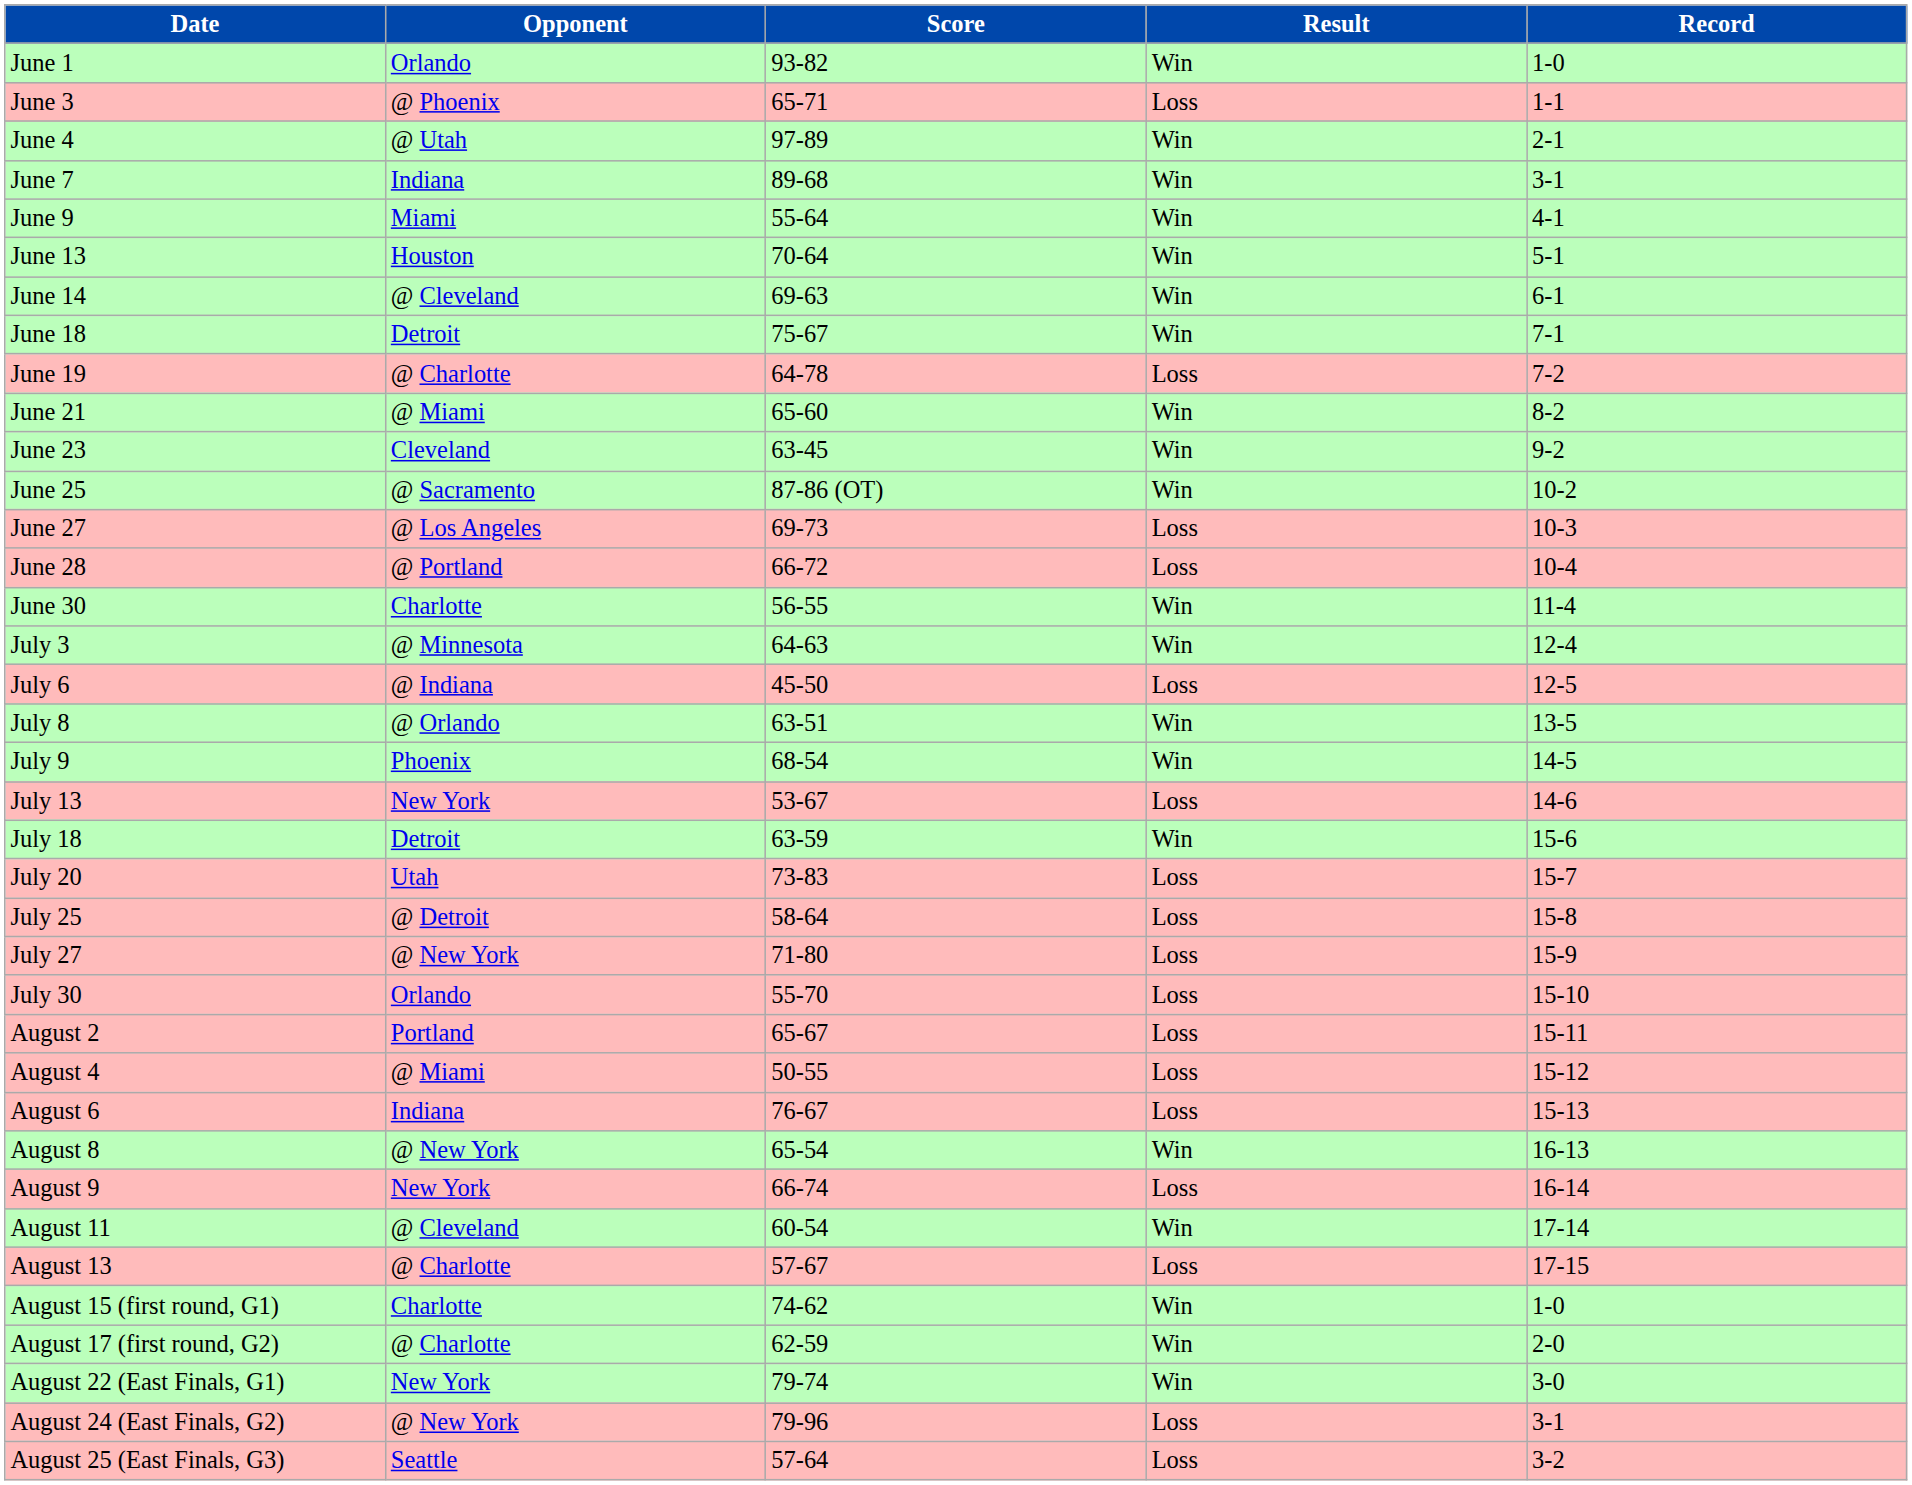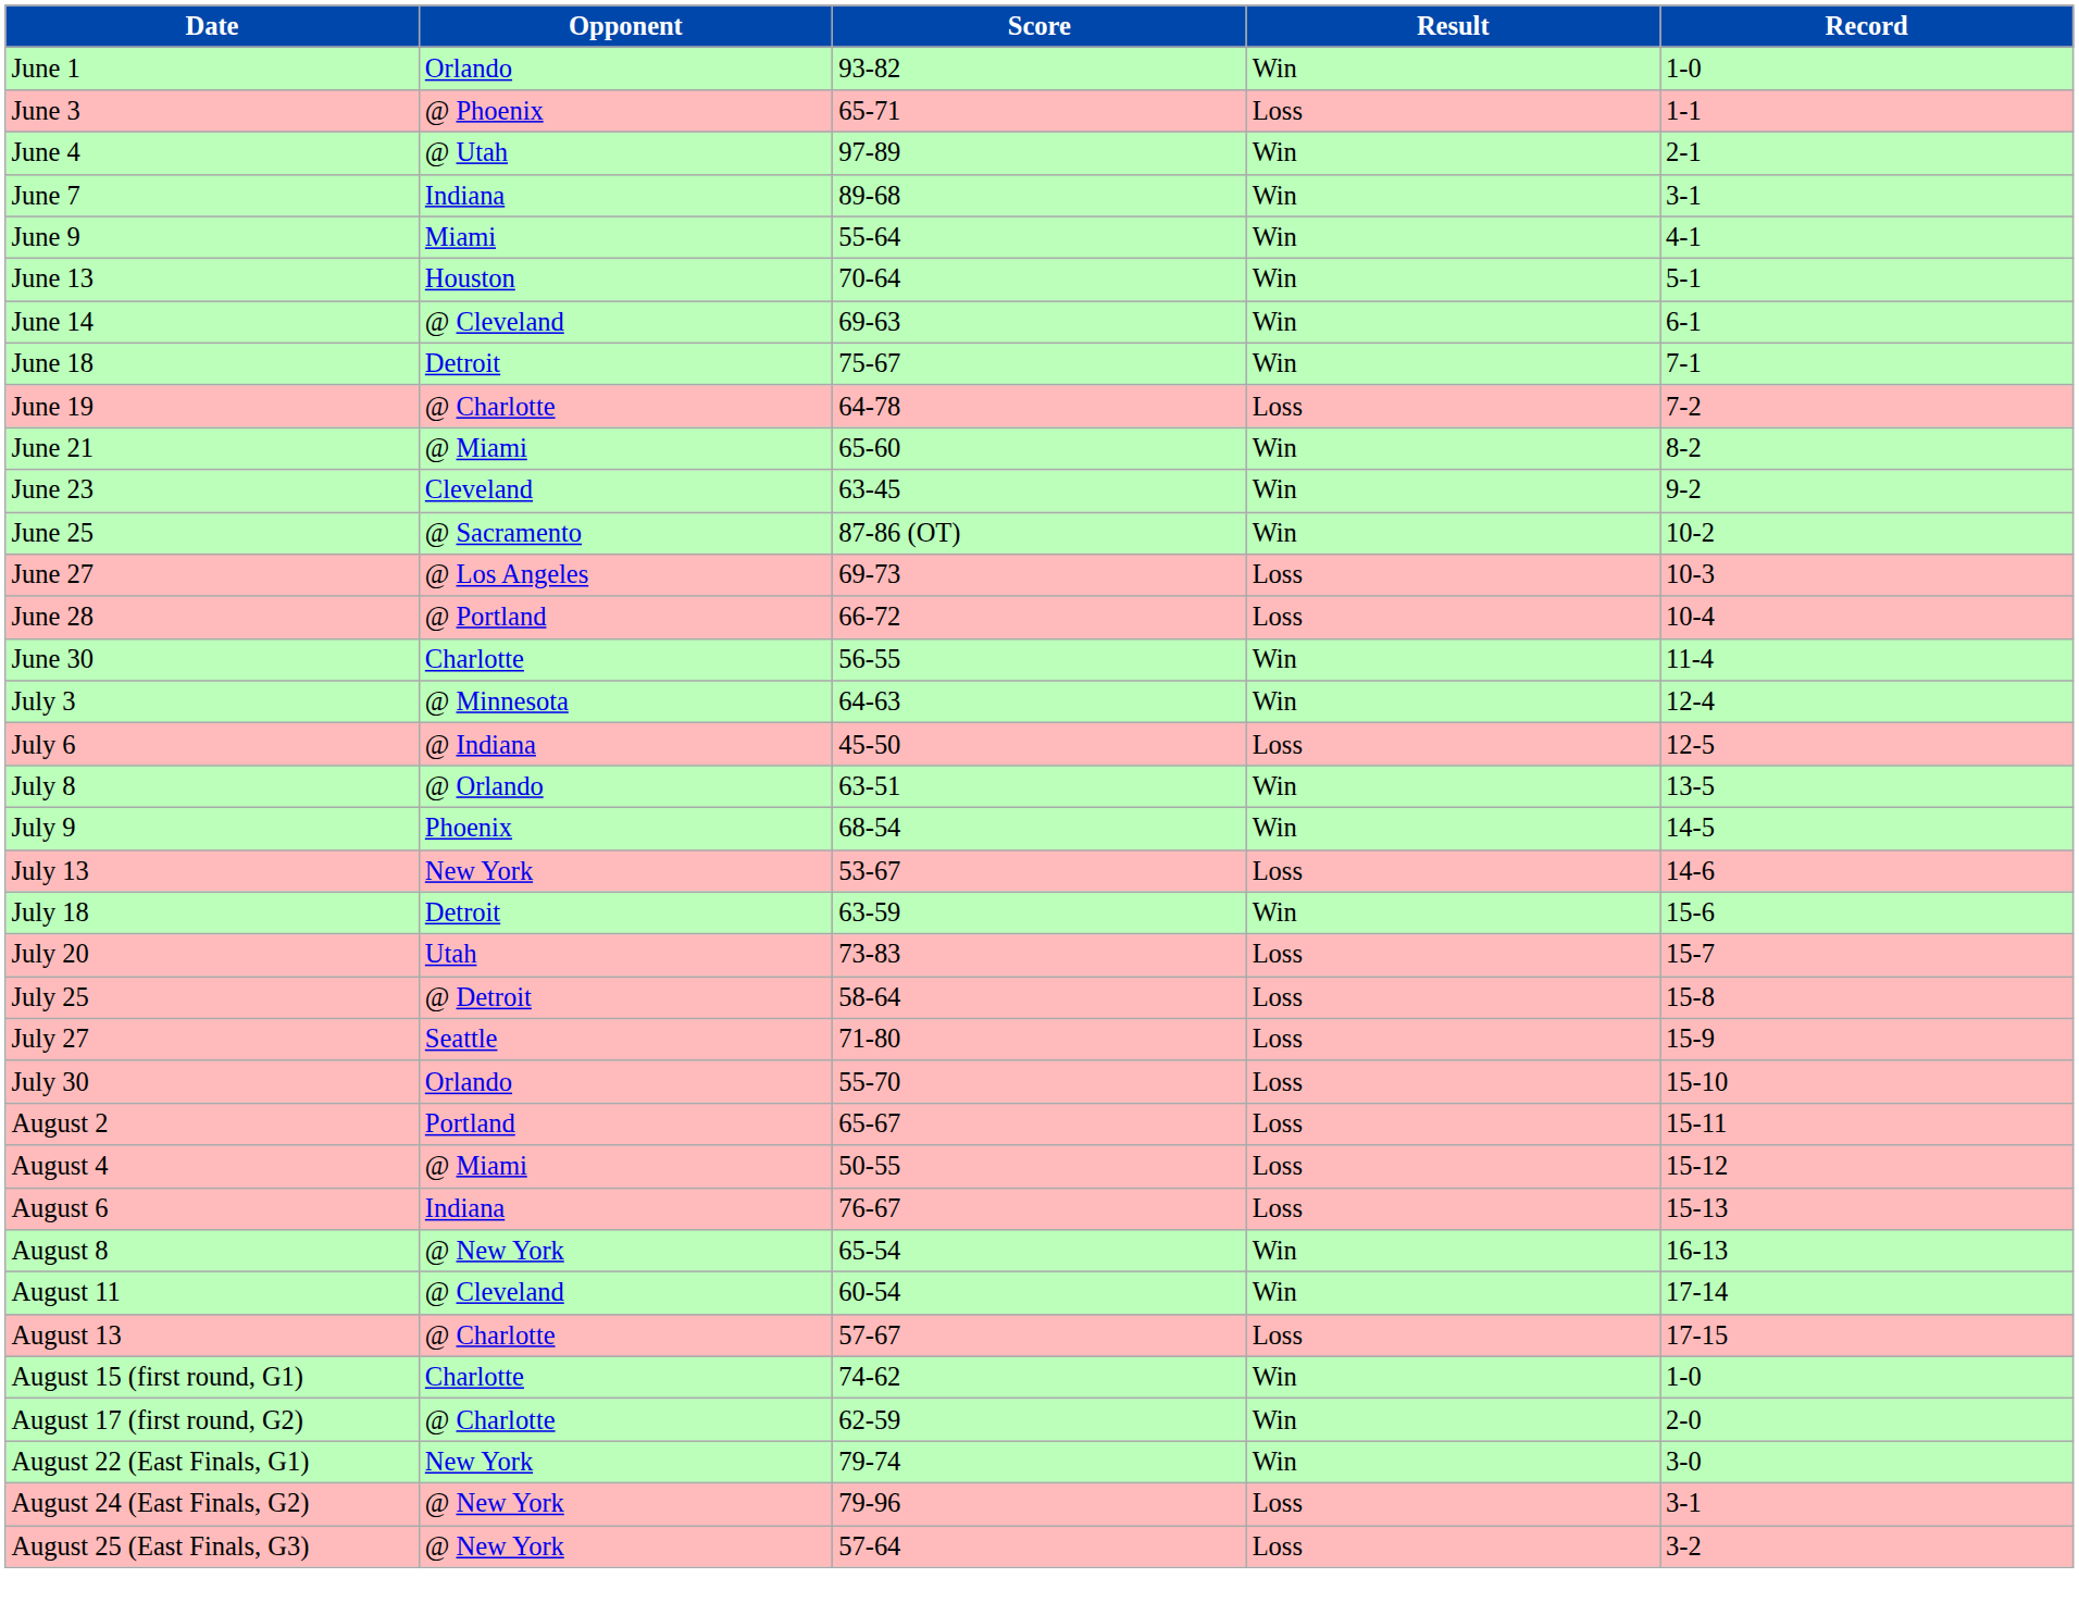July 27 | Opponent: @ New York -> Seattle
- row: August 9 | New York | 66-74 | Loss | 16-14
August 25 (East Finals, G3) | Opponent: Seattle -> @ New York
